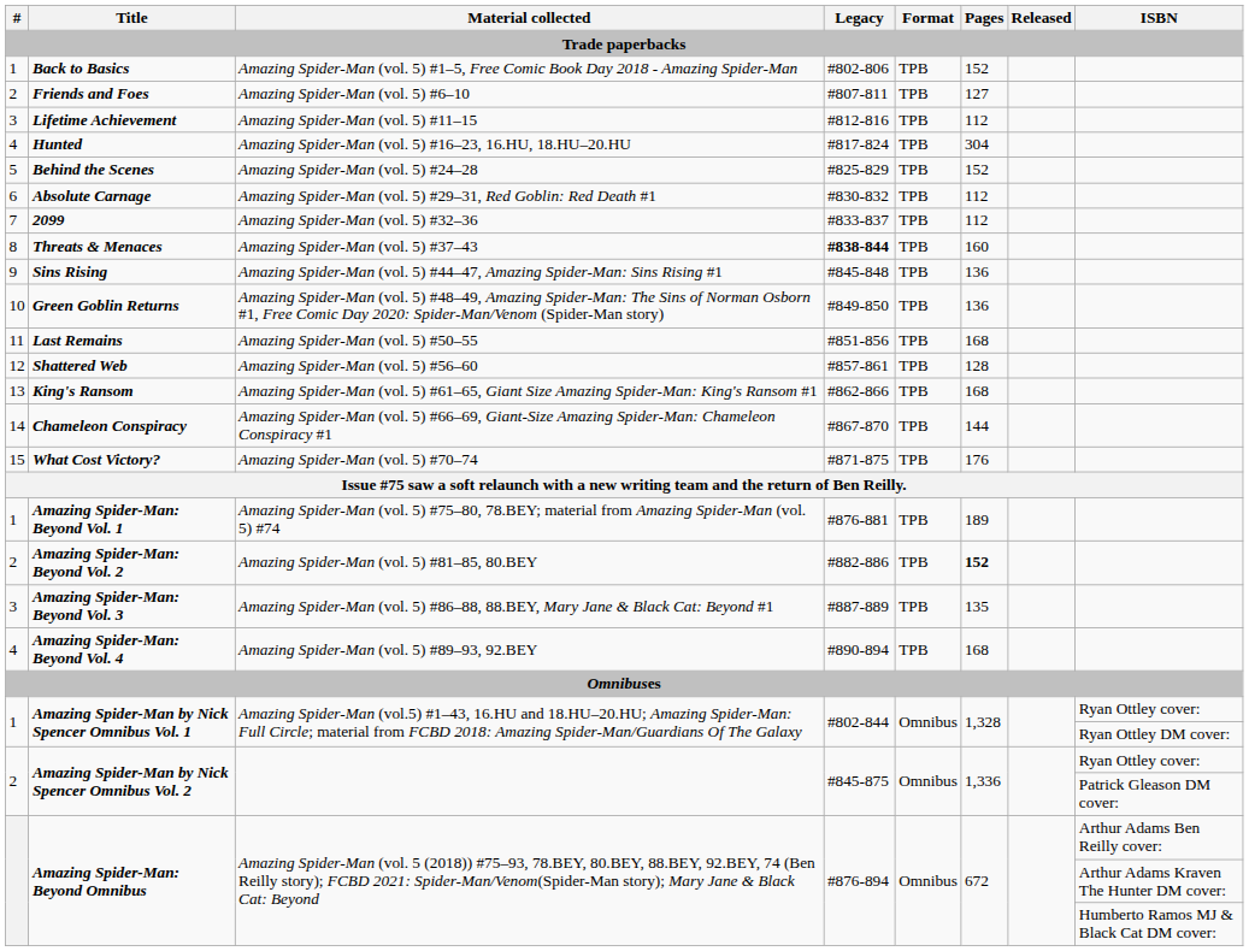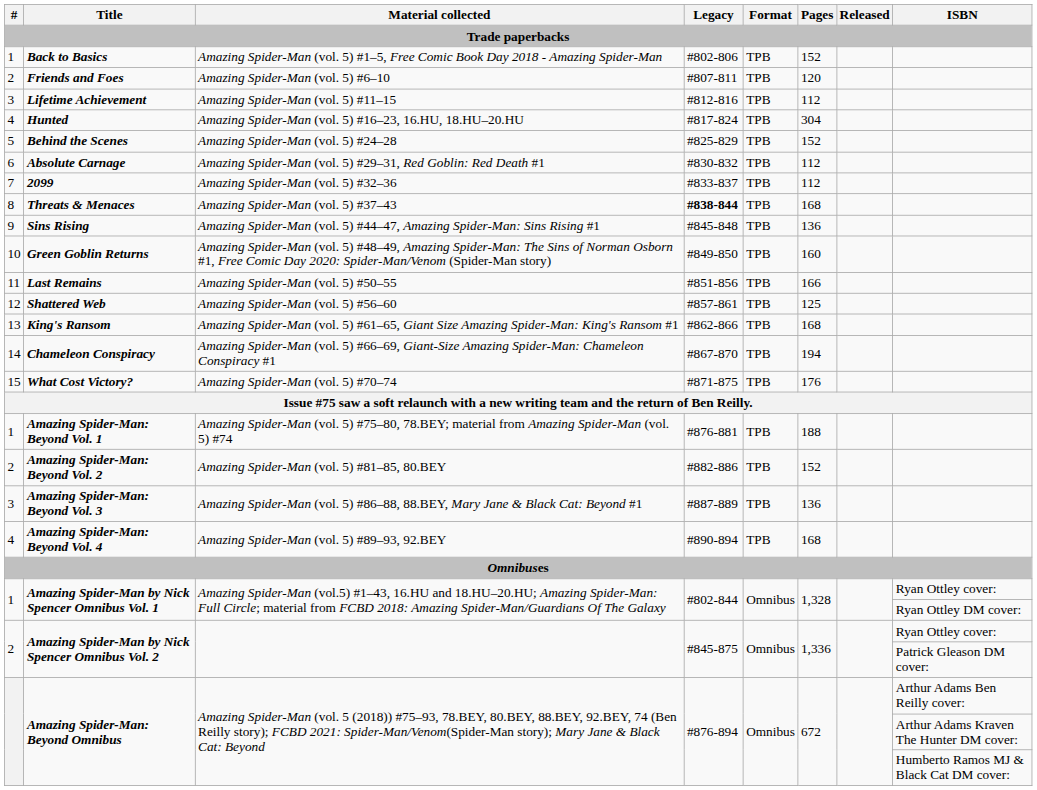Friends and Foes | Pages: 127 -> 120
Threats & Menaces | Pages: 160 -> 168
Green Goblin Returns | Pages: 136 -> 160
Last Remains | Pages: 168 -> 166
Shattered Web | Pages: 128 -> 125
Chameleon Conspiracy | Pages: 144 -> 194
Amazing Spider-Man: Beyond Vol. 1 | Pages: 189 -> 188
Amazing Spider-Man: Beyond Vol. 2 | Pages: bold -> normal
Amazing Spider-Man: Beyond Vol. 3 | Pages: 135 -> 136
